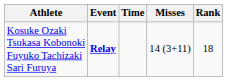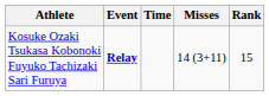Kosuke Ozaki Tsukasa Kobonoki Fuyuko Tachizaki Sari Furuya | Rank: 18 -> 15
